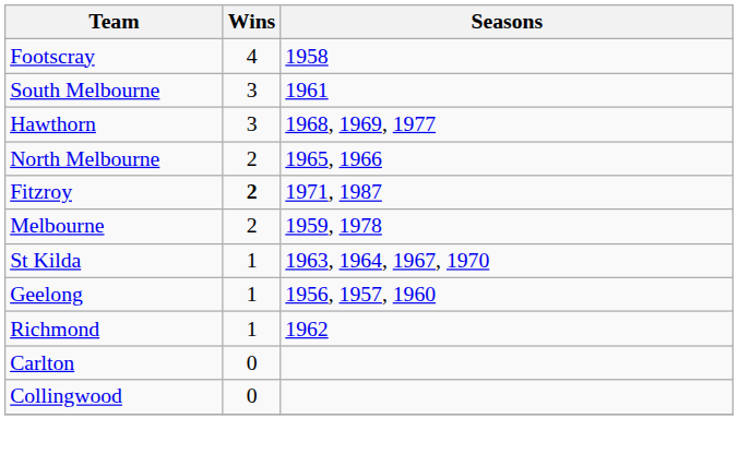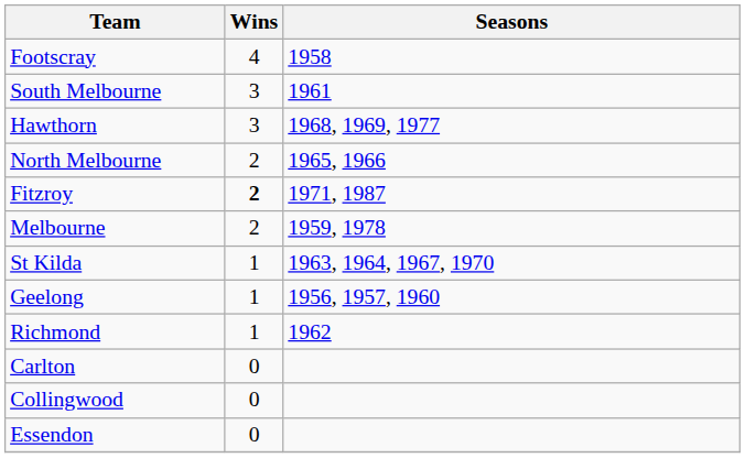+ row: Essendon | 0
